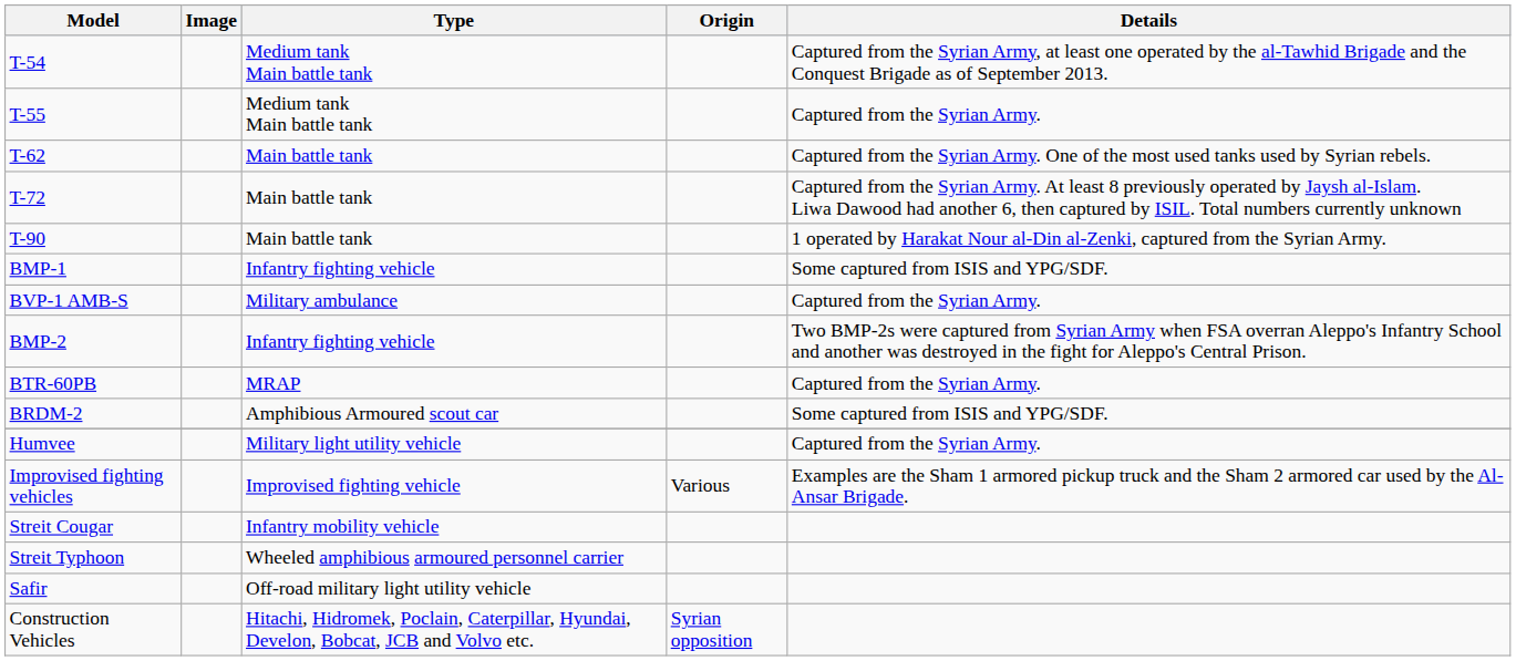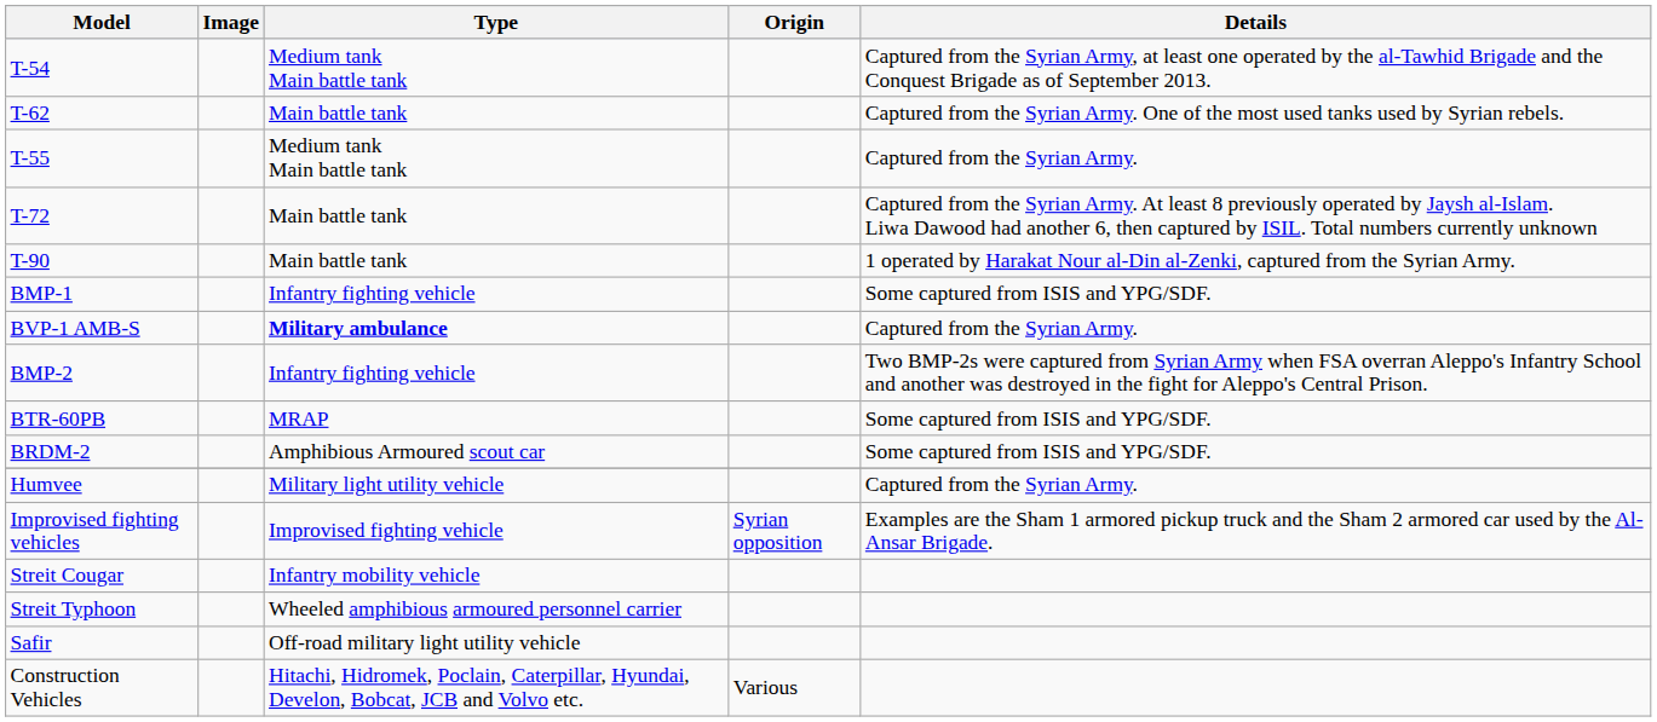rows swapped: T-55 <-> T-62
BVP-1 AMB-S | Type: normal -> bold
BTR-60PB | Details: Captured from the Syrian Army. -> Some captured from ISIS and YPG/SDF.
Improvised fighting vehicles | Origin: Various -> Syrian opposition
Construction Vehicles | Origin: Syrian opposition -> Various
